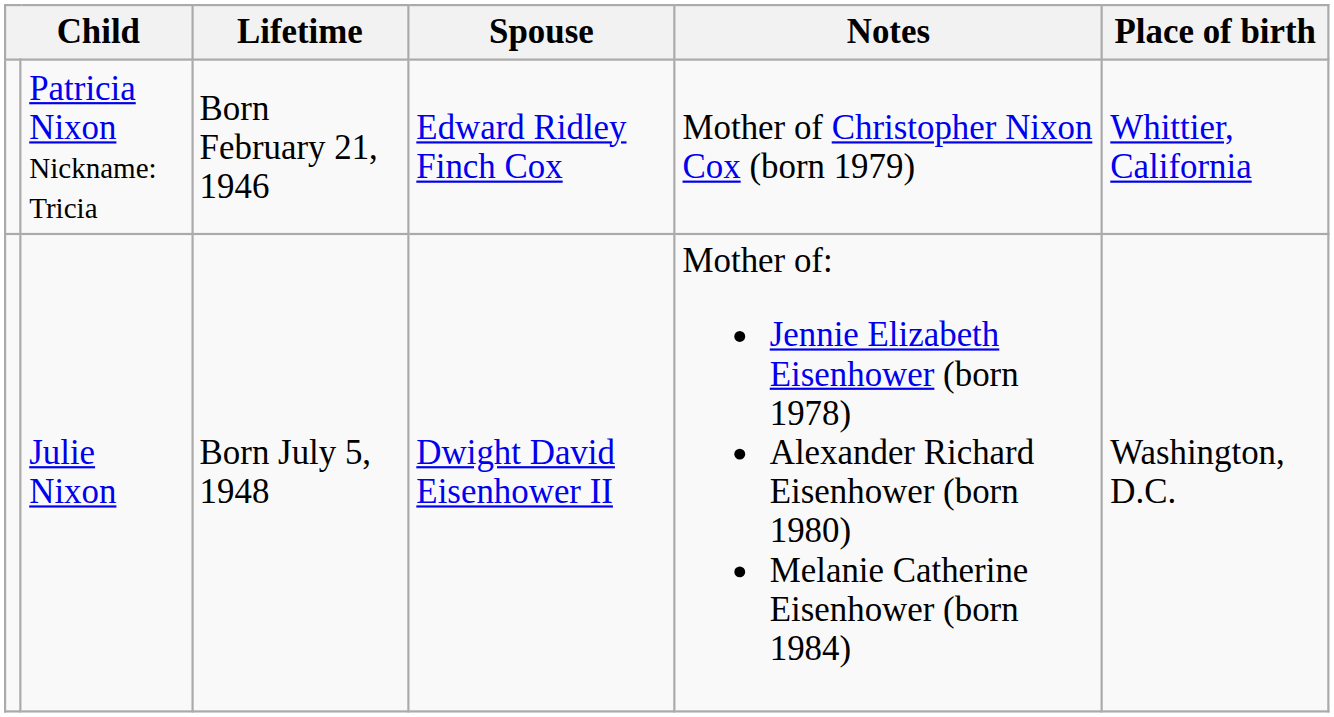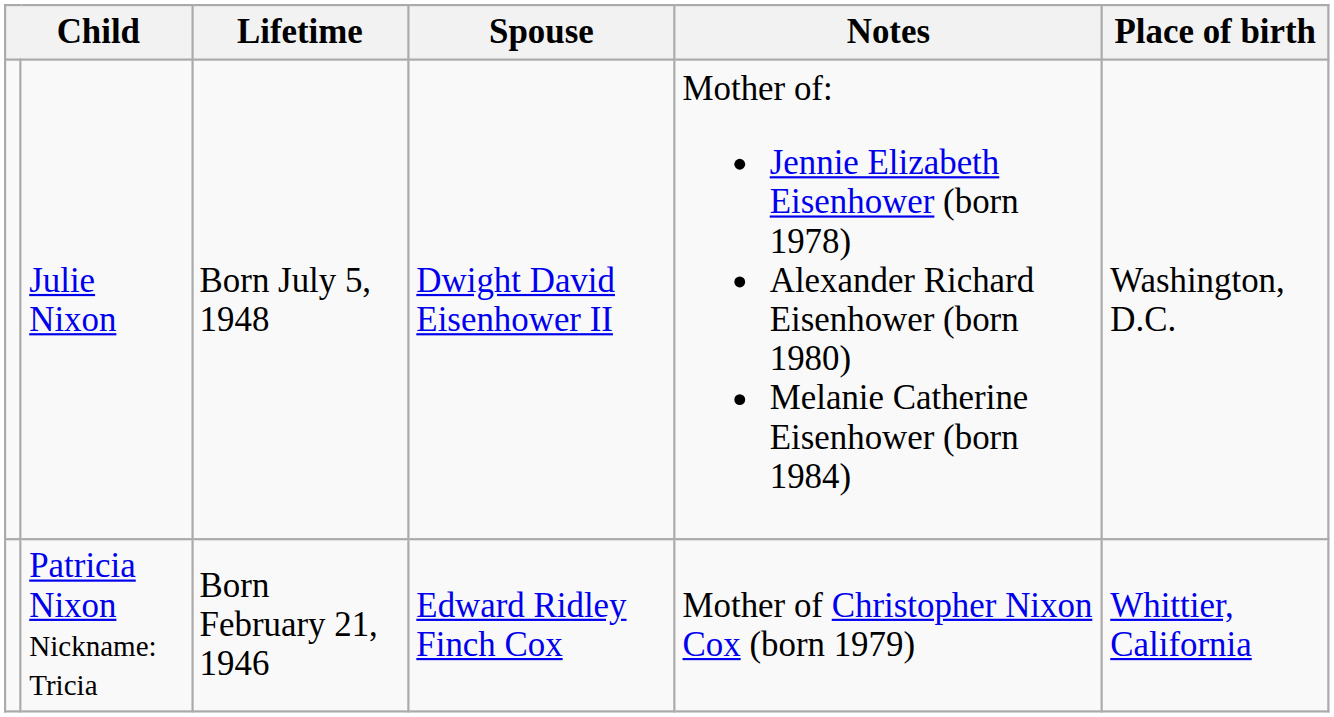rows swapped: Patricia Nixon Nickname: Tricia <-> Julie Nixon
